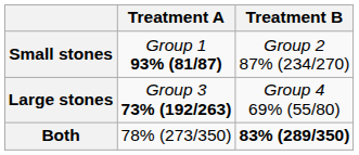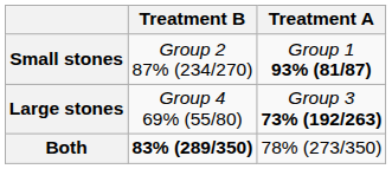columns swapped: Treatment A <-> Treatment B
